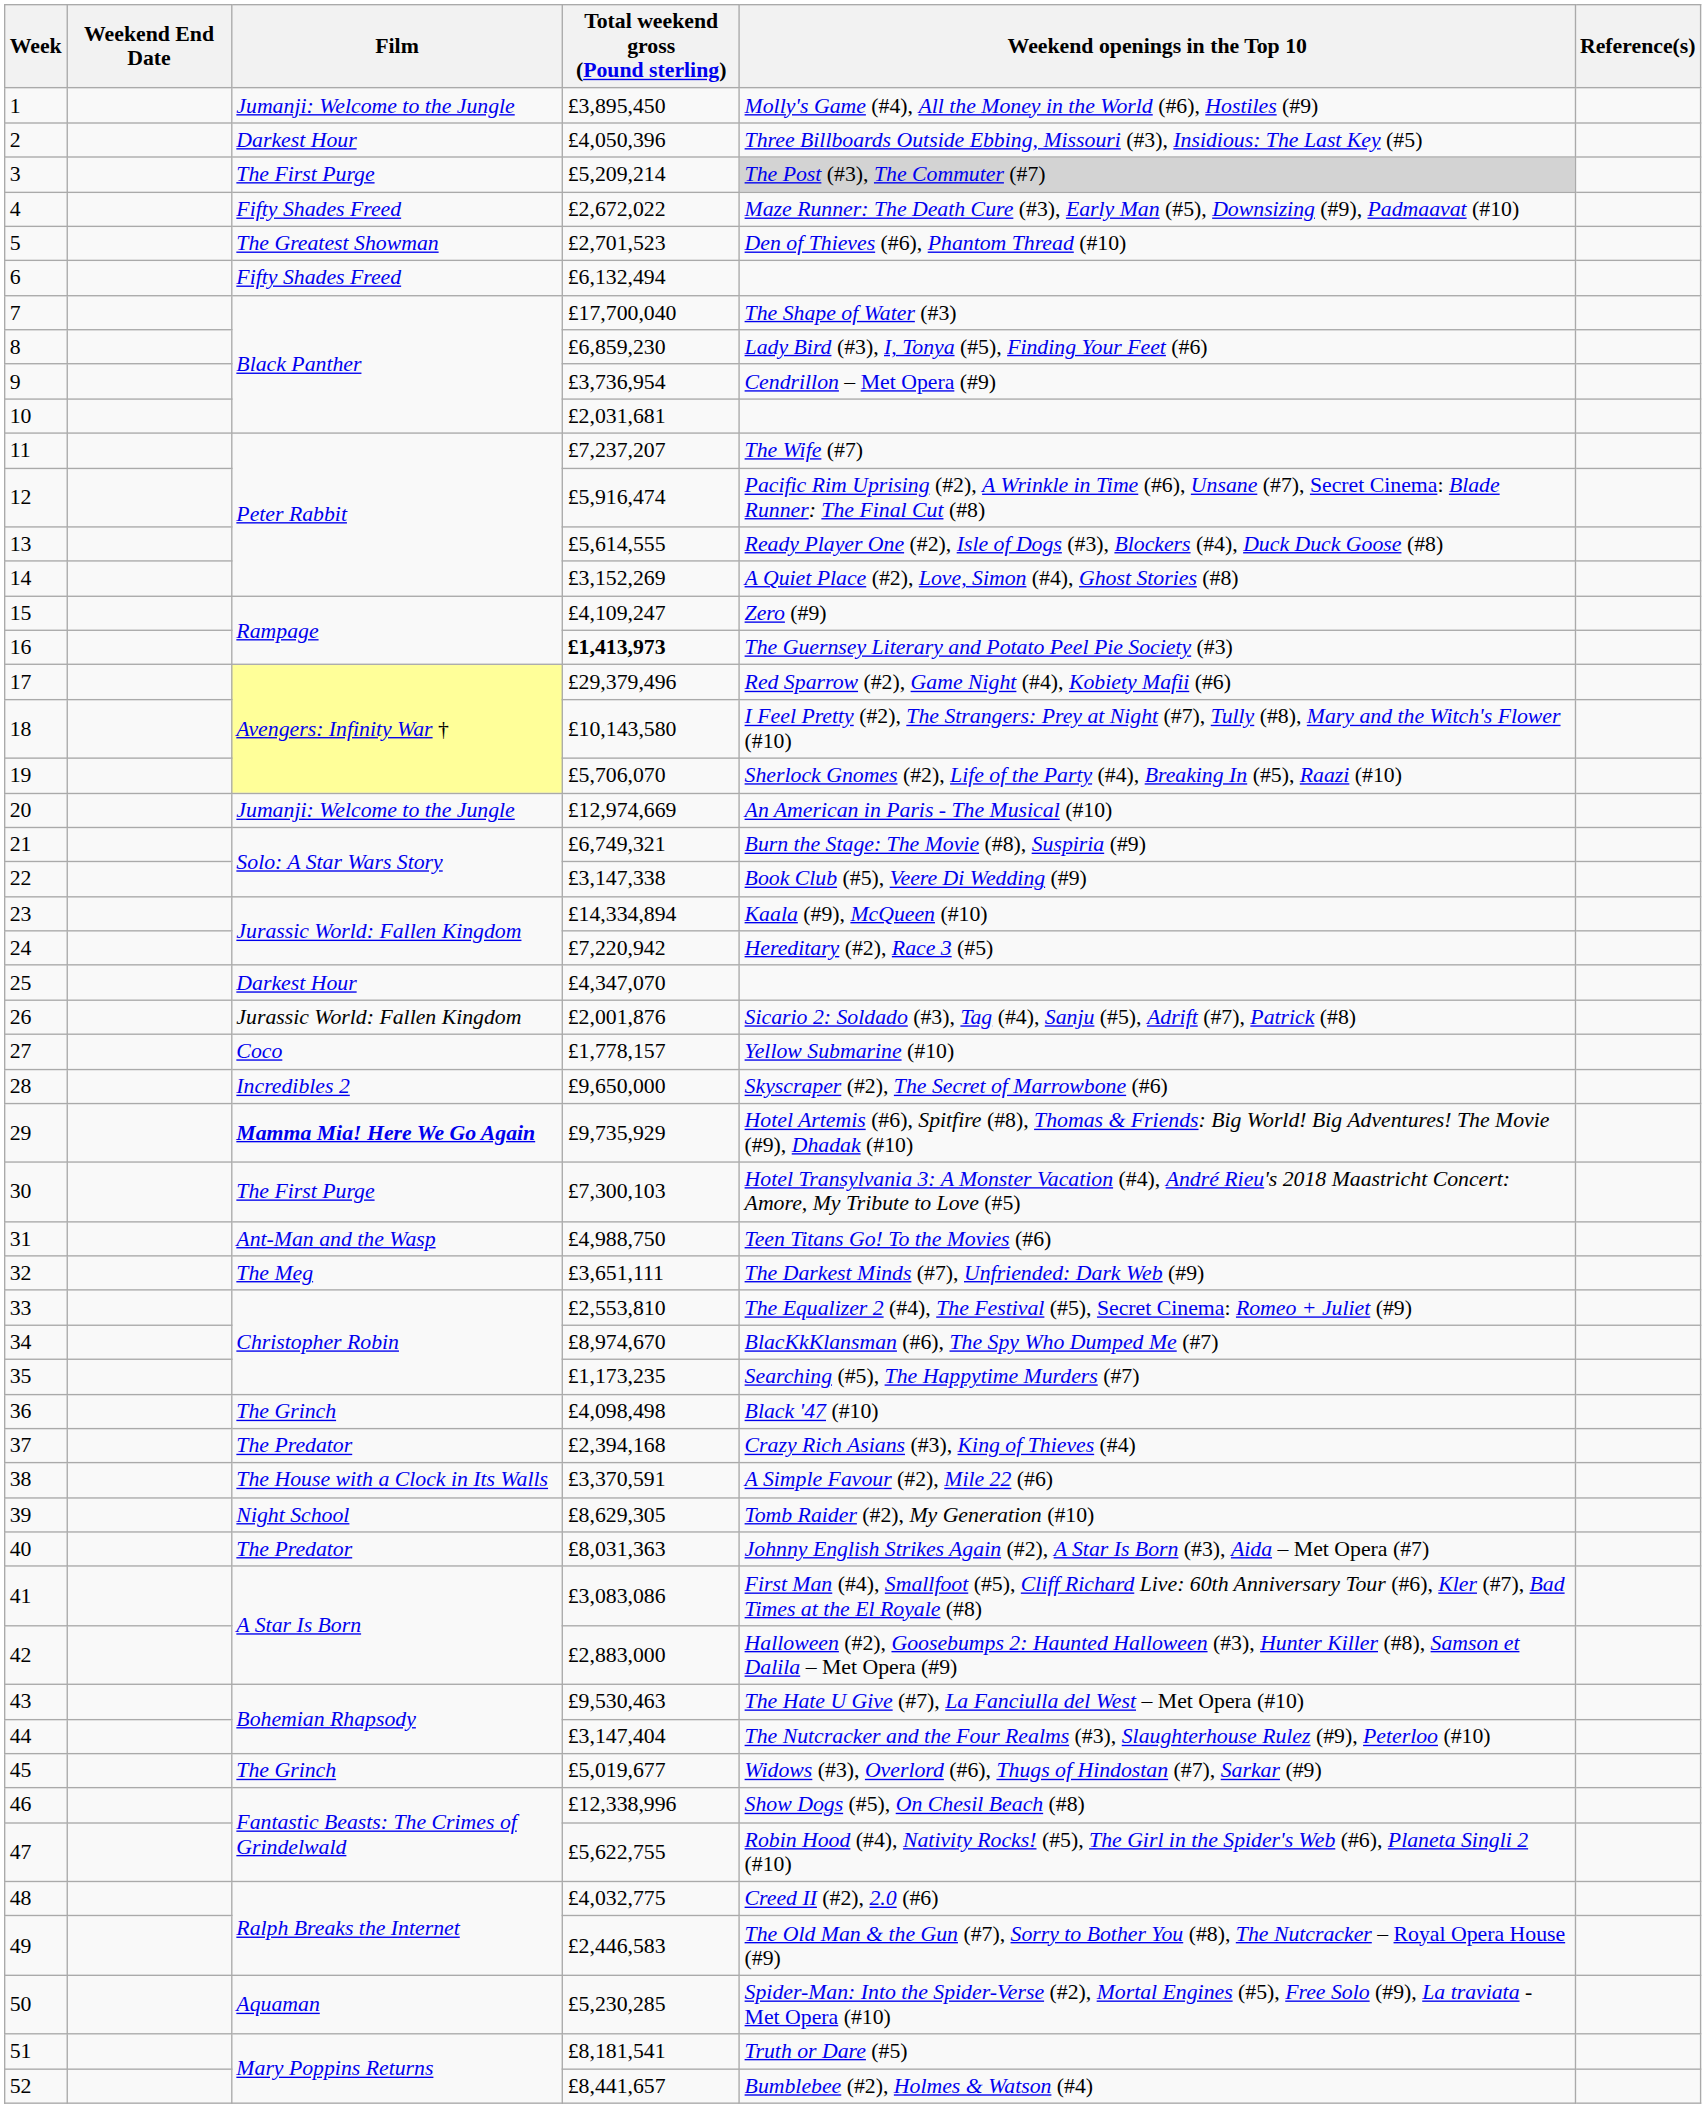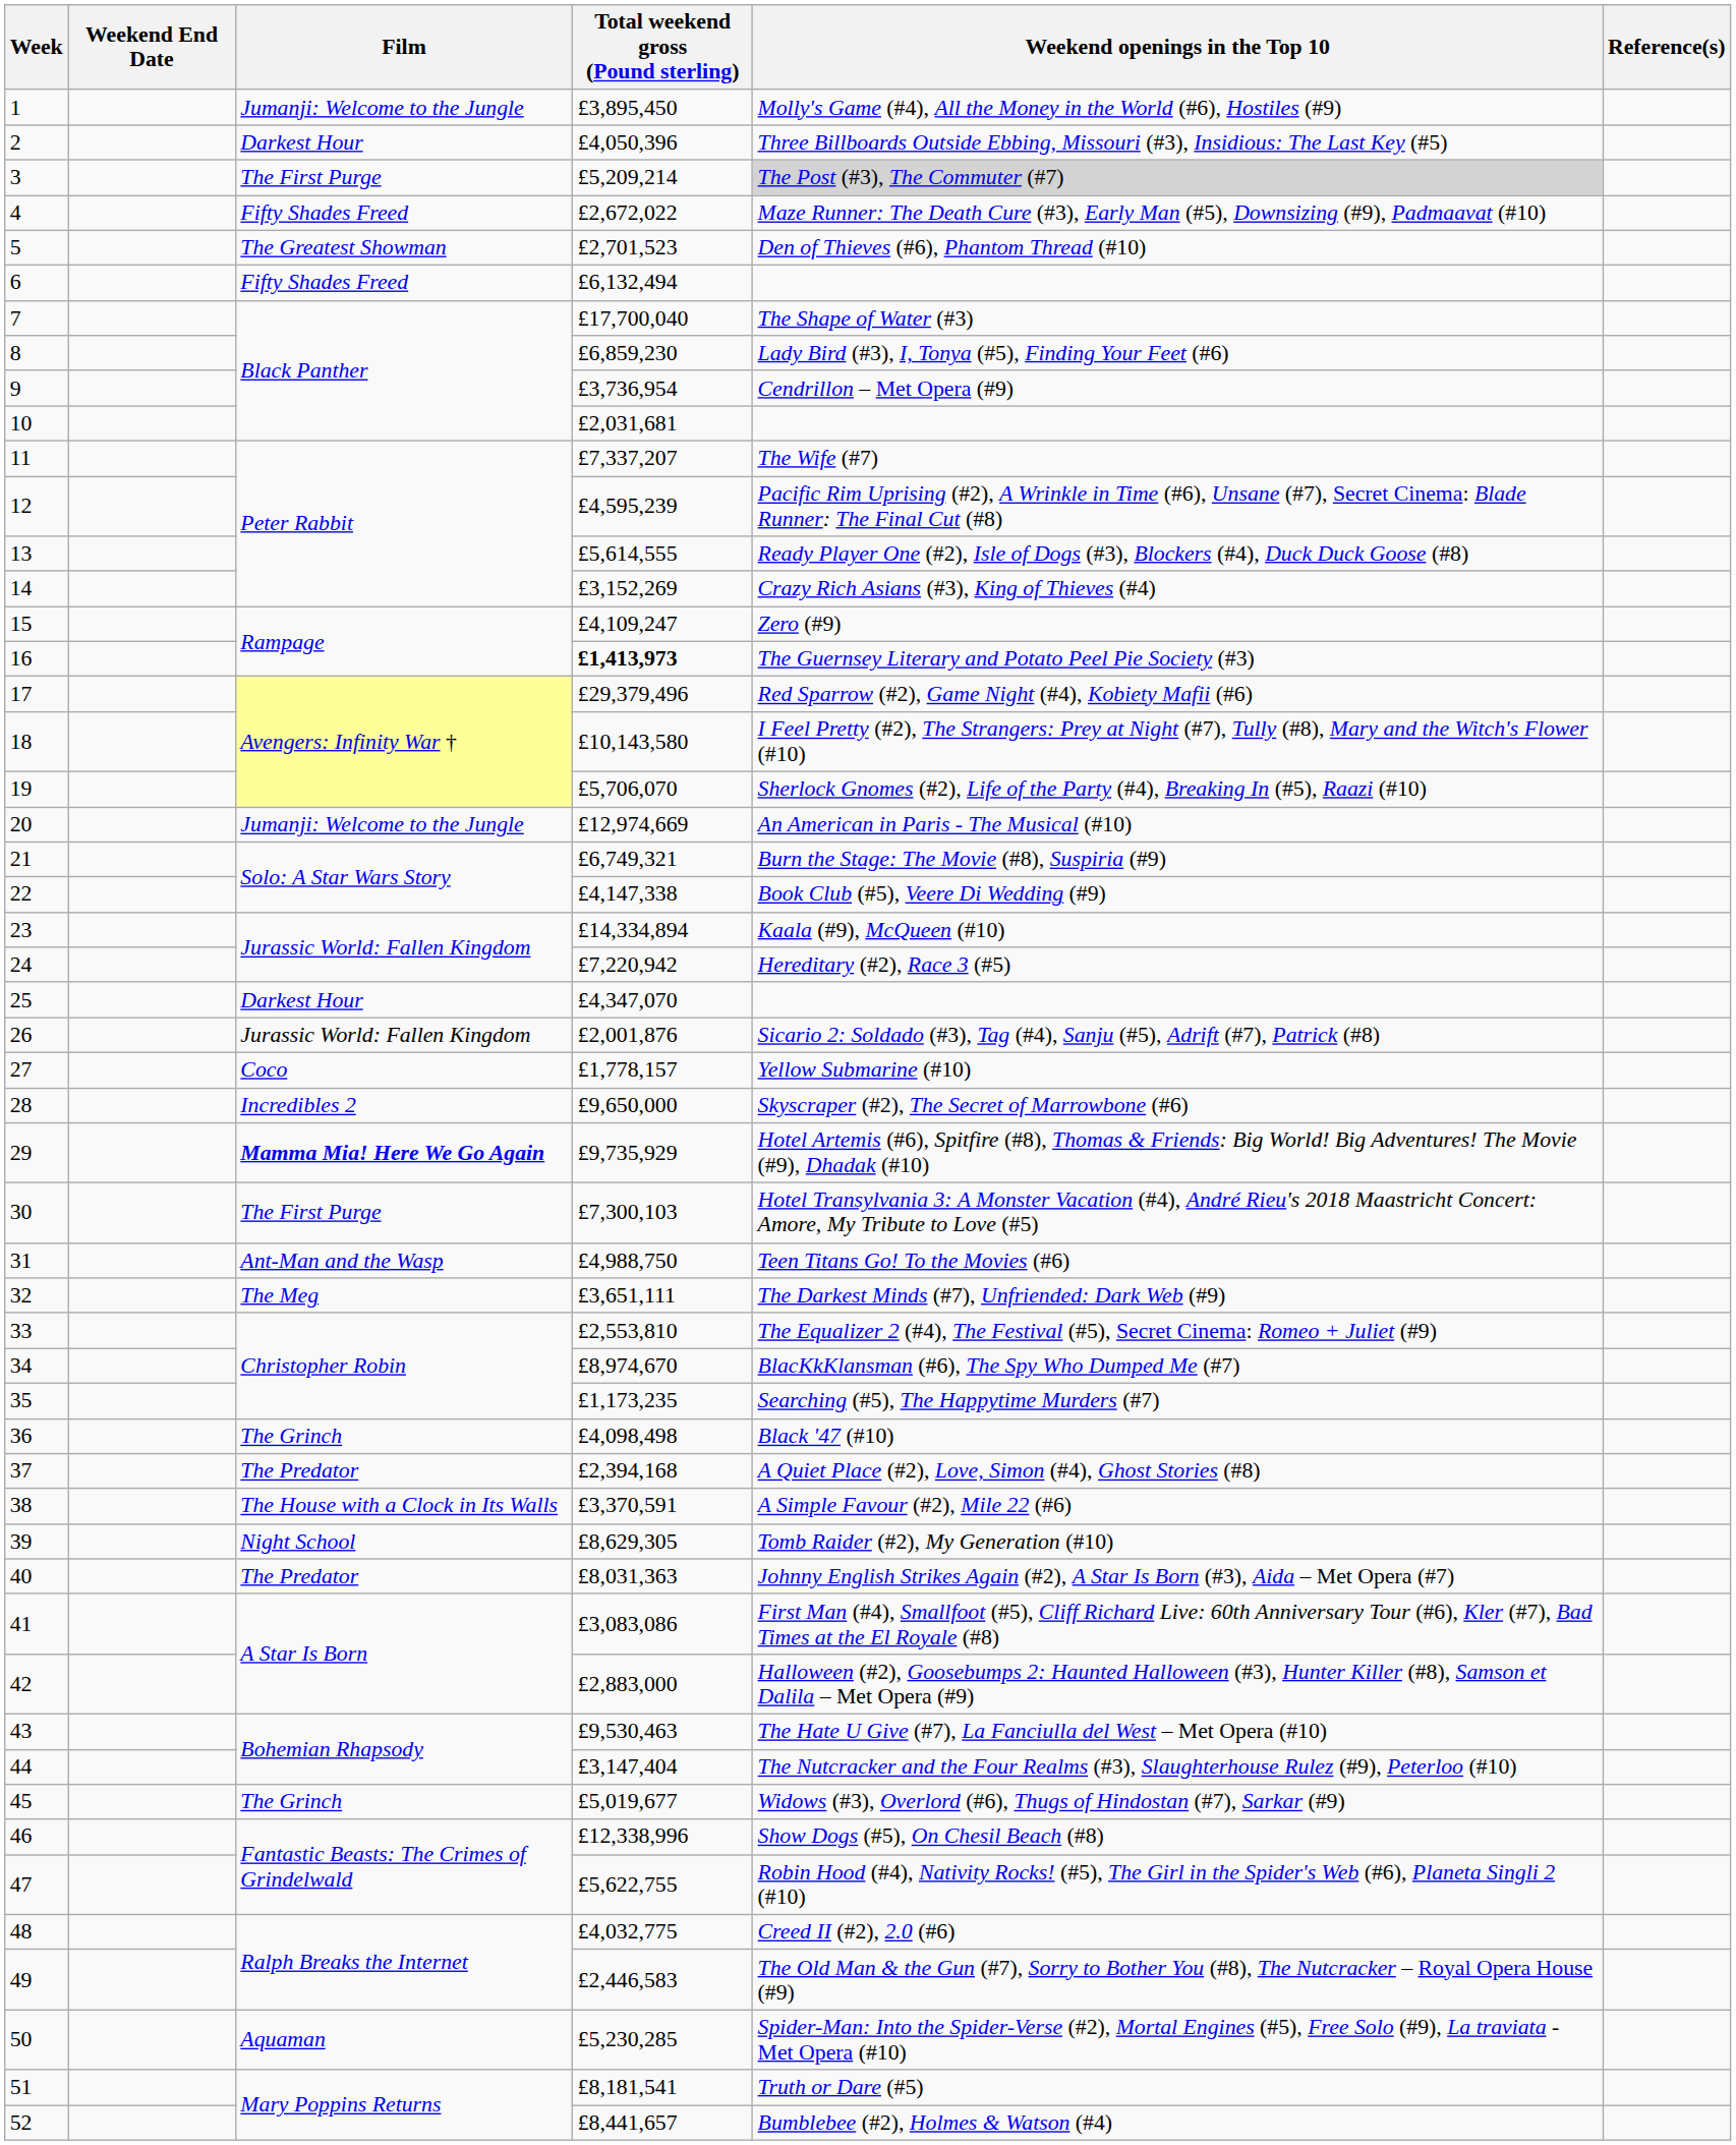11 | Total weekend gross (Pound sterling): £7,237,207 -> £7,337,207
12 | Total weekend gross (Pound sterling): £5,916,474 -> £4,595,239
14 | Weekend openings in the Top 10: A Quiet Place (#2), Love, Simon (#4), Ghost Stories (#8) -> Crazy Rich Asians (#3), King of Thieves (#4)
22 | Total weekend gross (Pound sterling): £3,147,338 -> £4,147,338
37 | Weekend openings in the Top 10: Crazy Rich Asians (#3), King of Thieves (#4) -> A Quiet Place (#2), Love, Simon (#4), Ghost Stories (#8)
